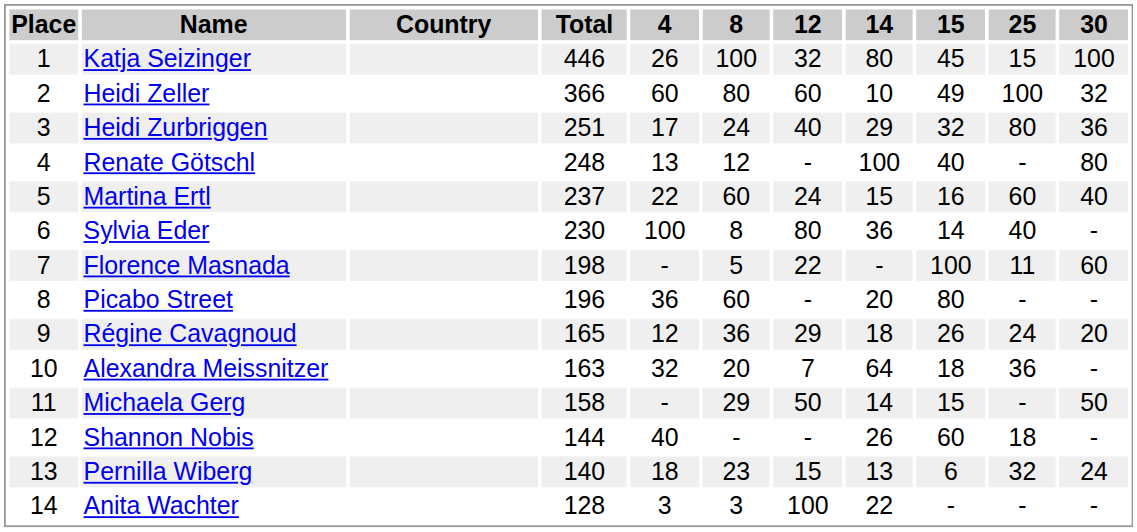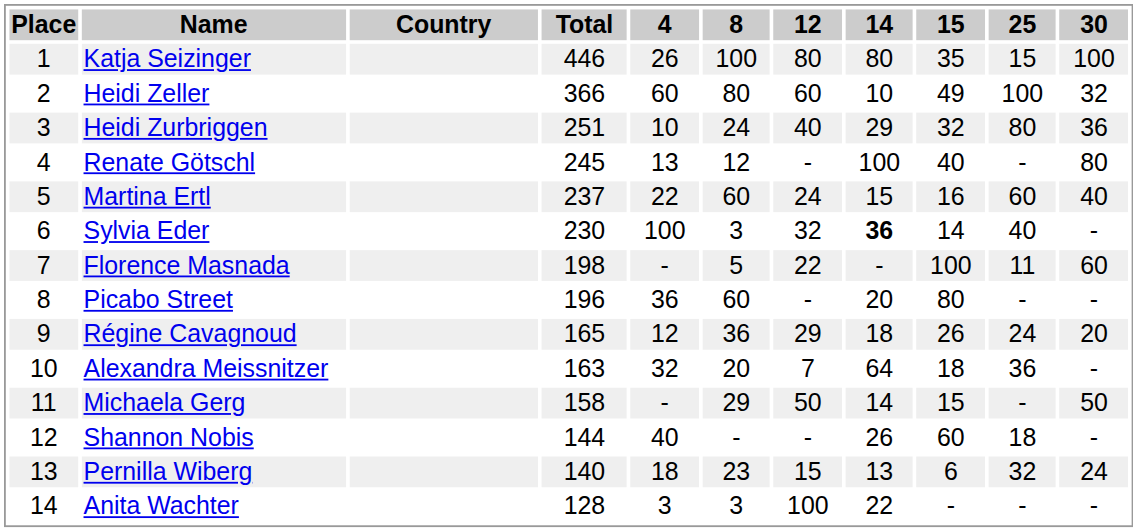Katja Seizinger | 12: 32 -> 80
Katja Seizinger | 15: 45 -> 35
Heidi Zurbriggen | 4: 17 -> 10
Renate Götschl | Total: 248 -> 245
Sylvia Eder | 8: 8 -> 3
Sylvia Eder | 12: 80 -> 32
Sylvia Eder | 14: normal -> bold
